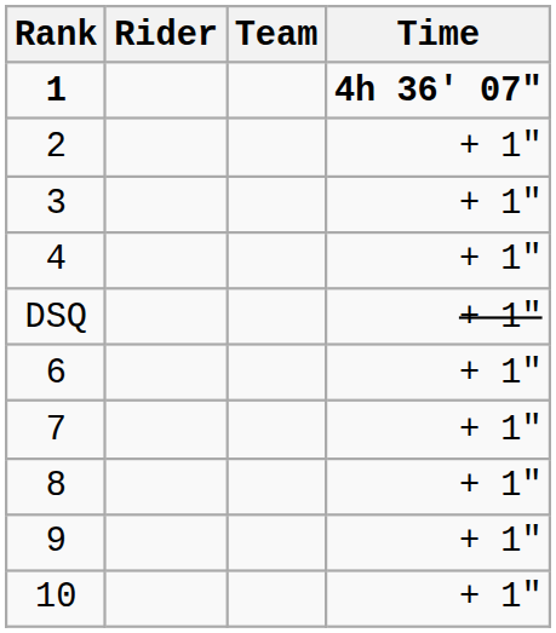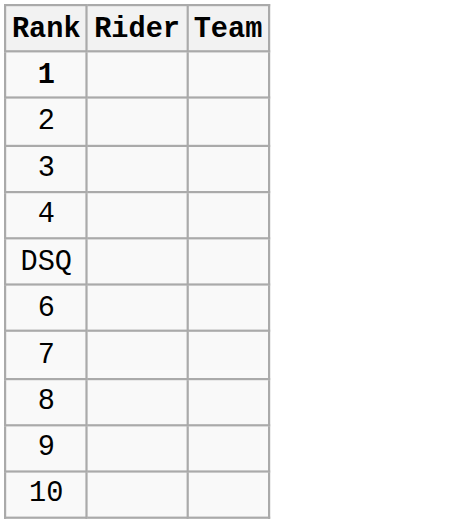- column: Time | 4h 36' 07" | + 1" | + 1" | + 1" | + 1" | + 1" | + 1" | + 1" | + 1" | + 1"
